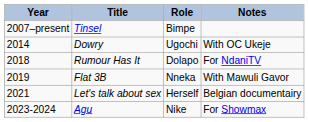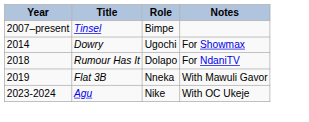Dowry | Notes: With OC Ukeje -> For Showmax
- row: 2021 | Let's talk about sex | Herself | Belgian documentairy
Agu | Notes: For Showmax -> With OC Ukeje
